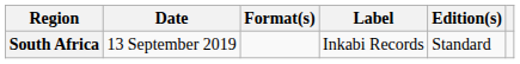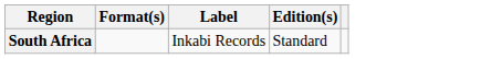- column: Date | 13 September 2019
